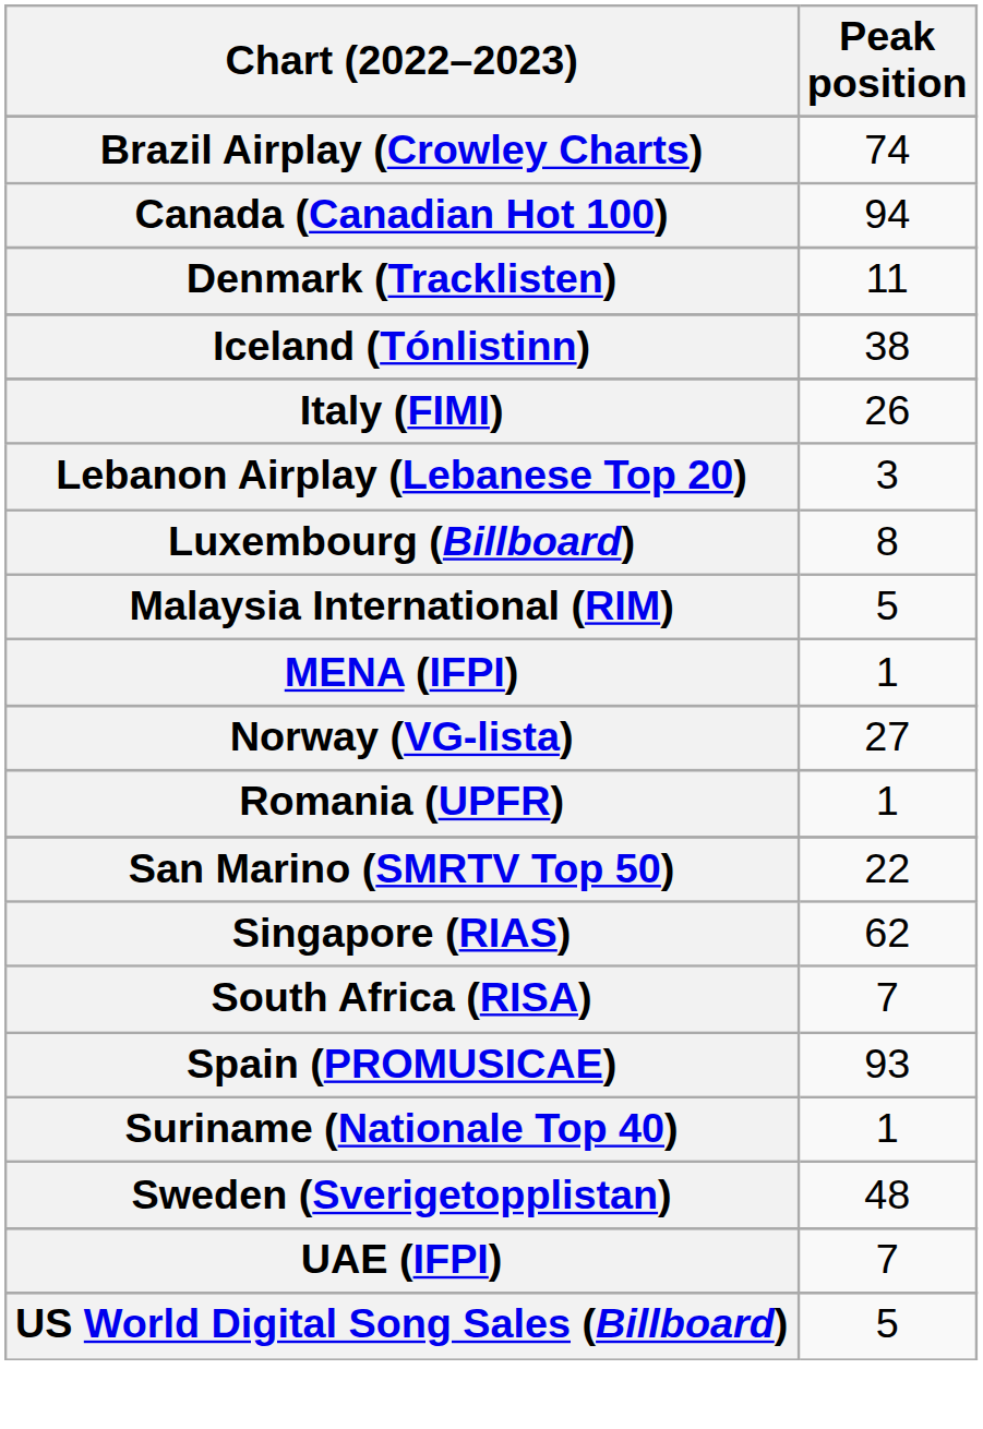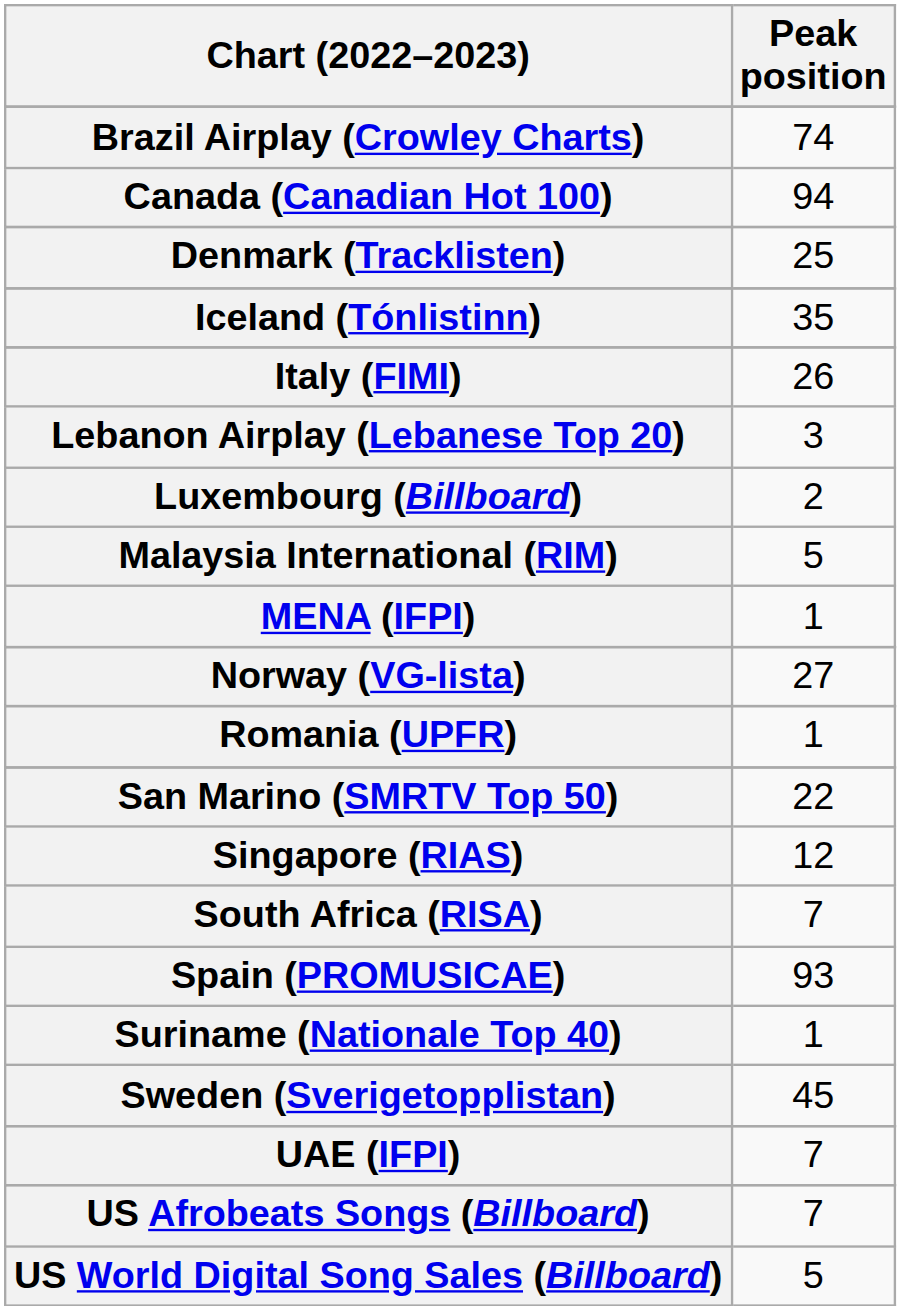Denmark (Tracklisten) | Peak position: 11 -> 25
Iceland (Tónlistinn) | Peak position: 38 -> 35
Luxembourg (Billboard) | Peak position: 8 -> 2
Singapore (RIAS) | Peak position: 62 -> 12
Sweden (Sverigetopplistan) | Peak position: 48 -> 45
+ row: US Afrobeats Songs (Billboard) | 7
